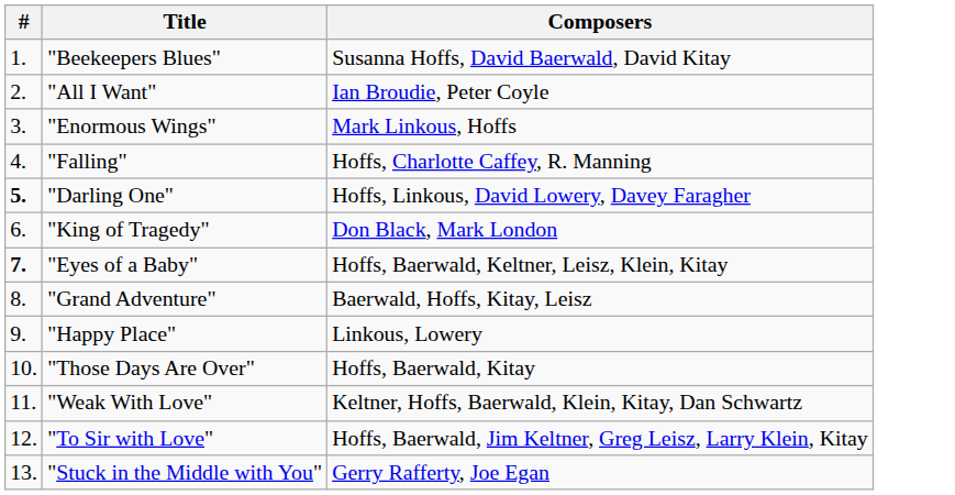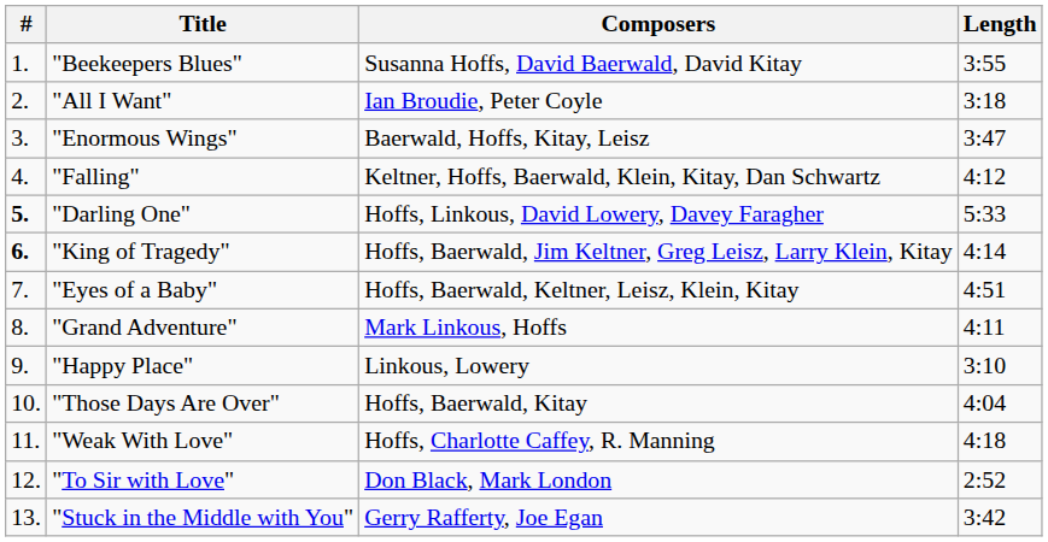+ column: Length | 3:55 | 3:18 | 3:47 | 4:12 | 5:33 | 4:14 | 4:51 | 4:11 | 3:10 | 4:04 | 4:18 | 2:52 | 3:42
"Enormous Wings" | Composers: Mark Linkous, Hoffs -> Baerwald, Hoffs, Kitay, Leisz
"Falling" | Composers: Hoffs, Charlotte Caffey, R. Manning -> Keltner, Hoffs, Baerwald, Klein, Kitay, Dan Schwartz
"King of Tragedy" | #: normal -> bold
"King of Tragedy" | Composers: Don Black, Mark London -> Hoffs, Baerwald, Jim Keltner, Greg Leisz, Larry Klein, Kitay
"Eyes of a Baby" | #: bold -> normal
"Grand Adventure" | Composers: Baerwald, Hoffs, Kitay, Leisz -> Mark Linkous, Hoffs
"Weak With Love" | Composers: Keltner, Hoffs, Baerwald, Klein, Kitay, Dan Schwartz -> Hoffs, Charlotte Caffey, R. Manning
"To Sir with Love" | Composers: Hoffs, Baerwald, Jim Keltner, Greg Leisz, Larry Klein, Kitay -> Don Black, Mark London
